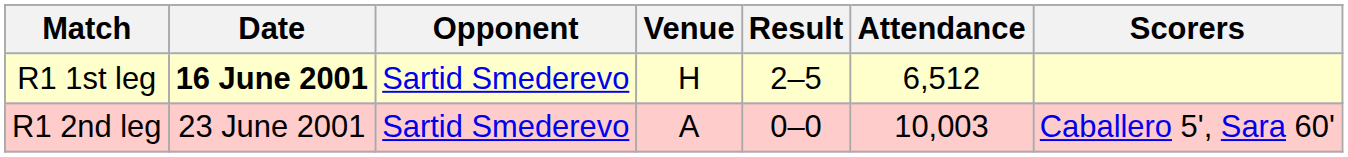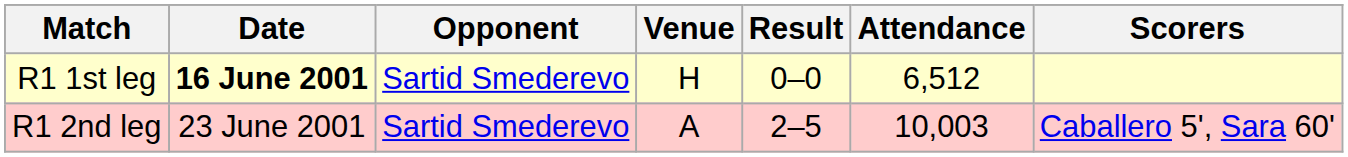R1 1st leg | Result: 2–5 -> 0–0
R1 2nd leg | Result: 0–0 -> 2–5
